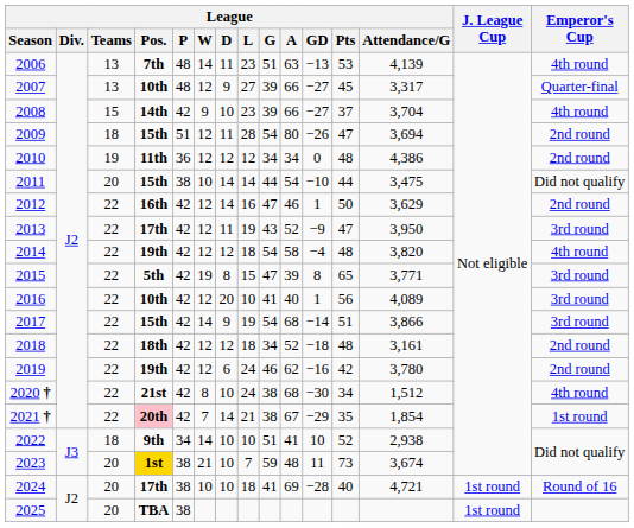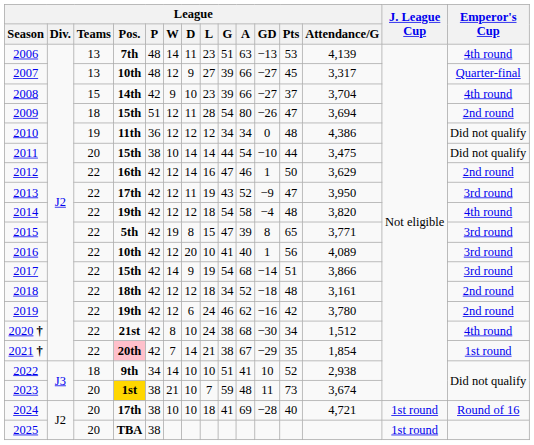2010 | Emperor's Cup: 2nd round -> Did not qualify
